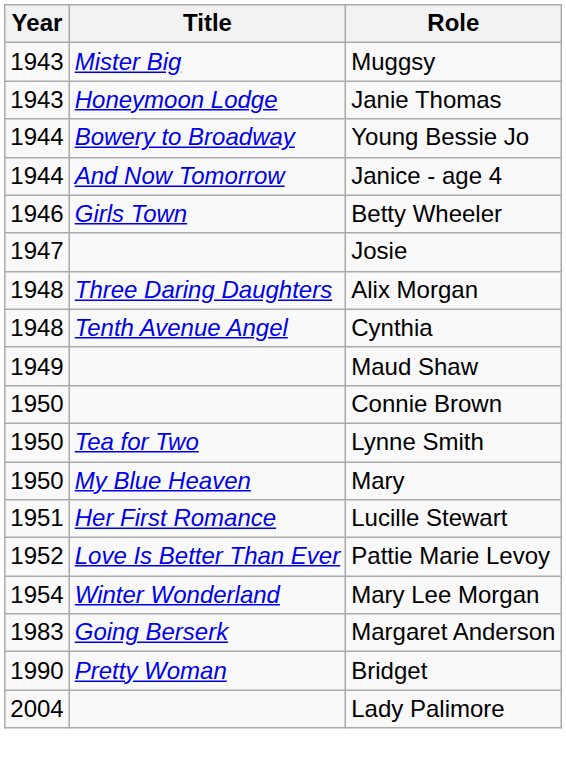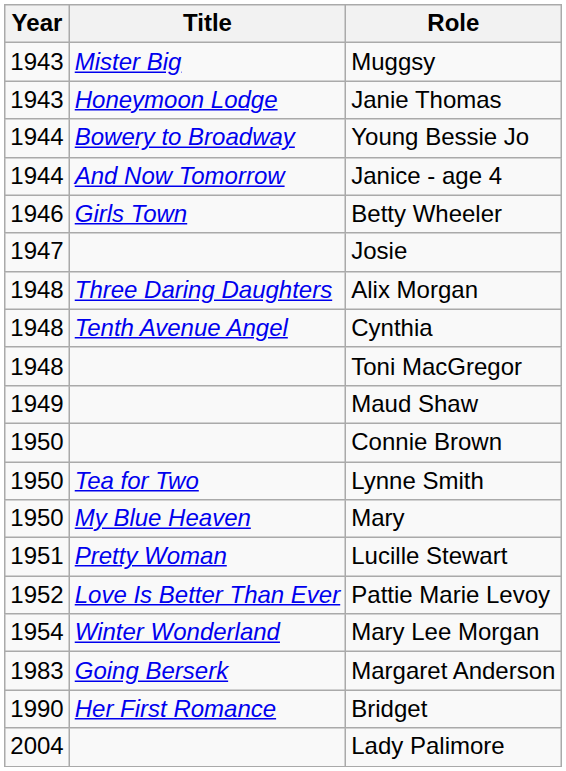+ row: 1948 | Toni MacGregor
Lucille Stewart | Title: Her First Romance -> Pretty Woman
Bridget | Title: Pretty Woman -> Her First Romance
